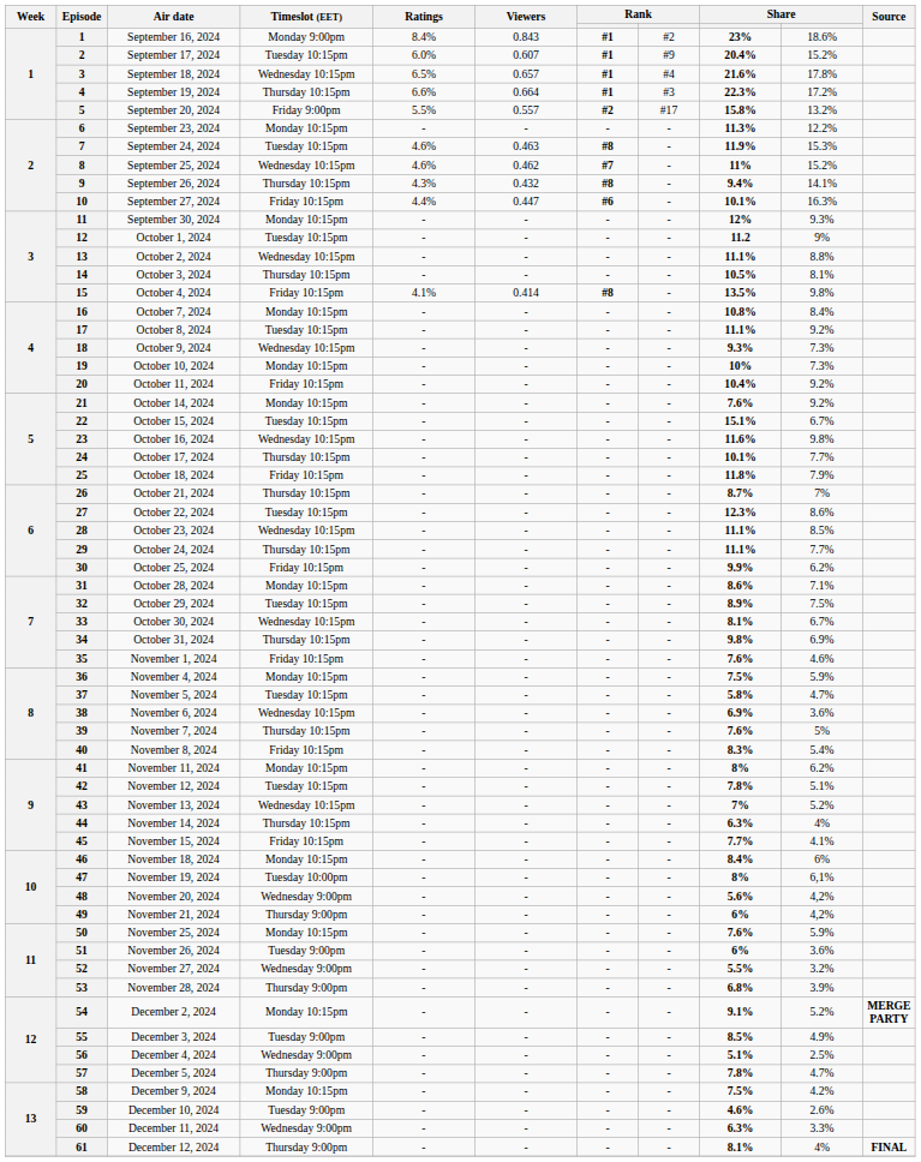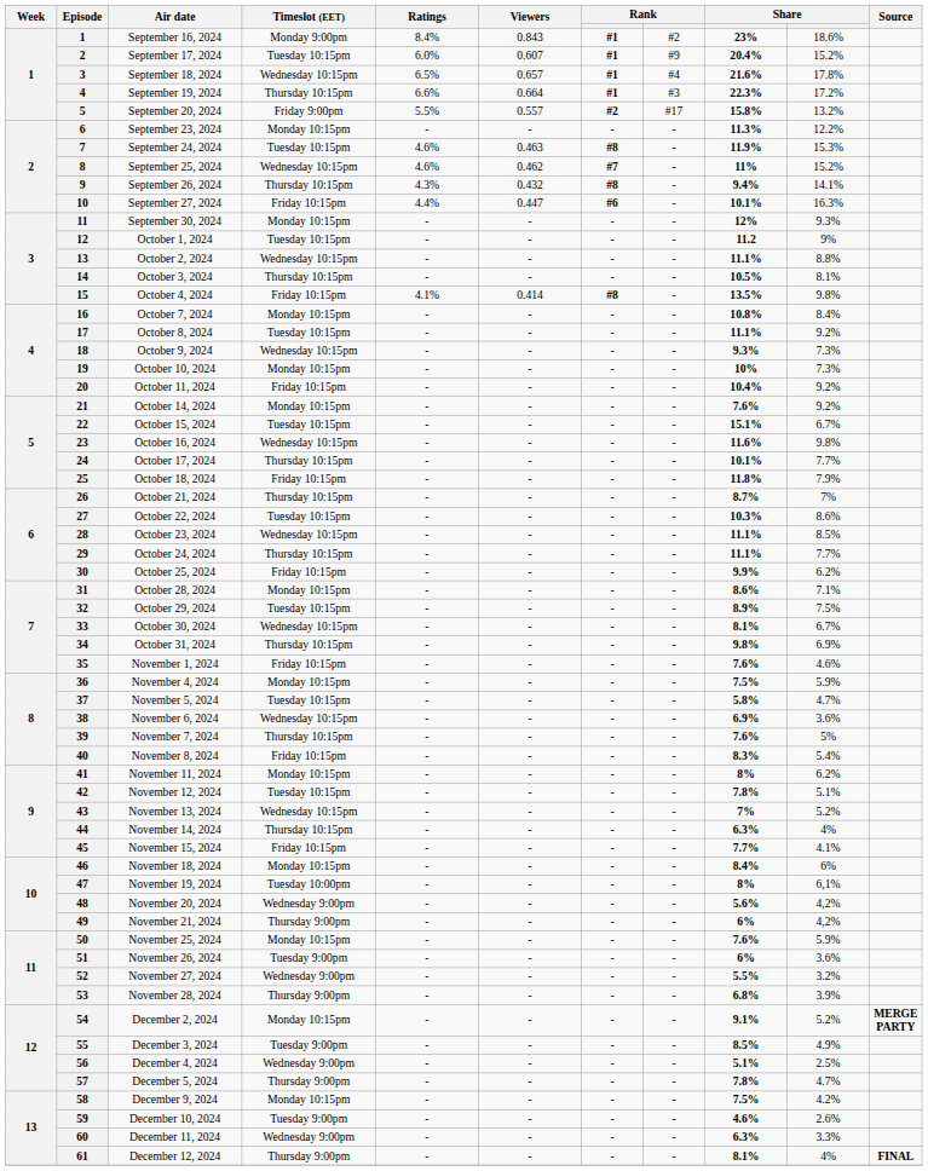October 22, 2024 | column 9: 12.3% -> 10.3%
